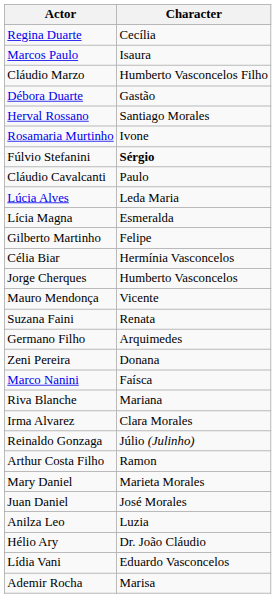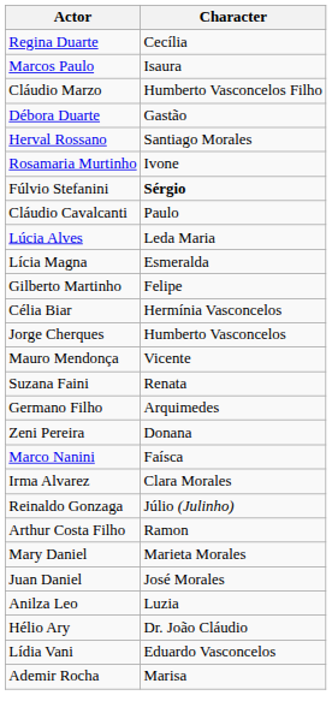- row: Riva Blanche | Mariana
